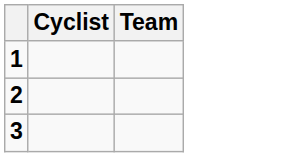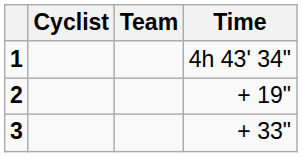+ column: Time | 4h 43' 34" | + 19" | + 33"
